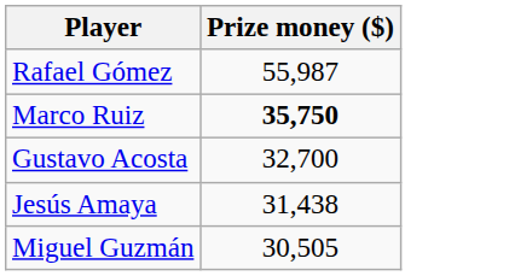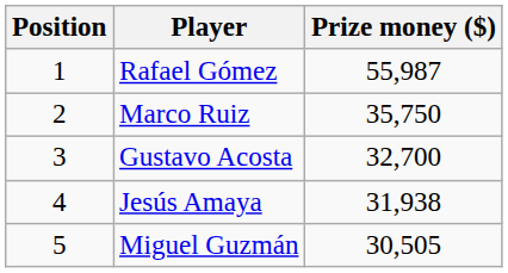+ column: Position | 1 | 2 | 3 | 4 | 5
Marco Ruiz | Prize money ($): bold -> normal
Jesús Amaya | Prize money ($): 31,438 -> 31,938
